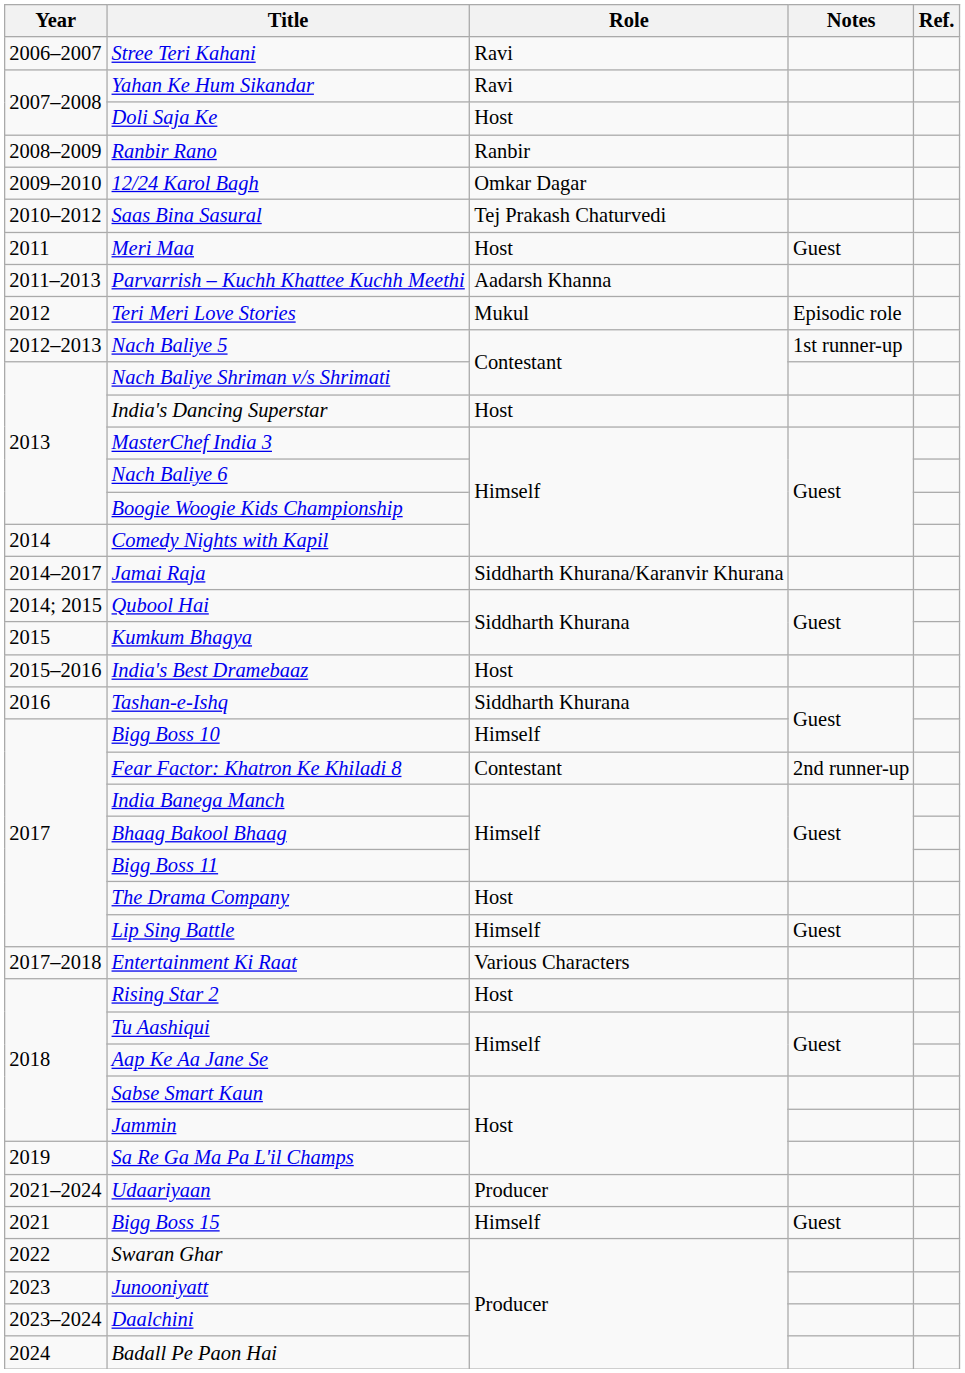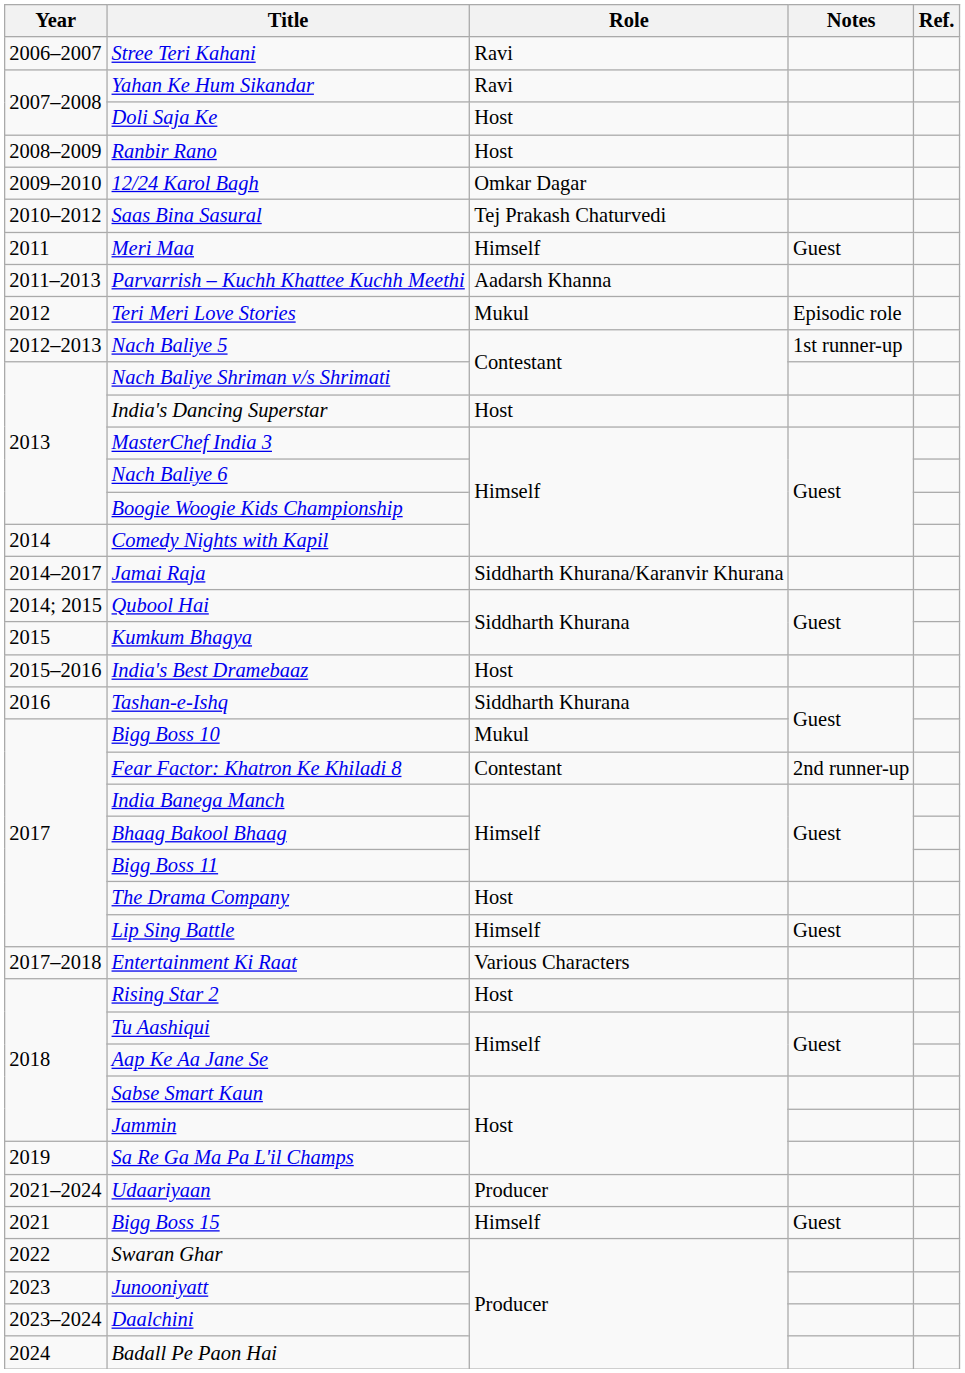Ranbir Rano | Role: Ranbir -> Host
Meri Maa | Role: Host -> Himself
Bigg Boss 10 | Role: Himself -> Mukul
